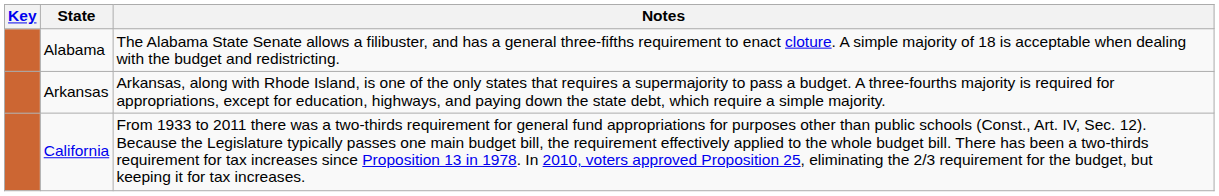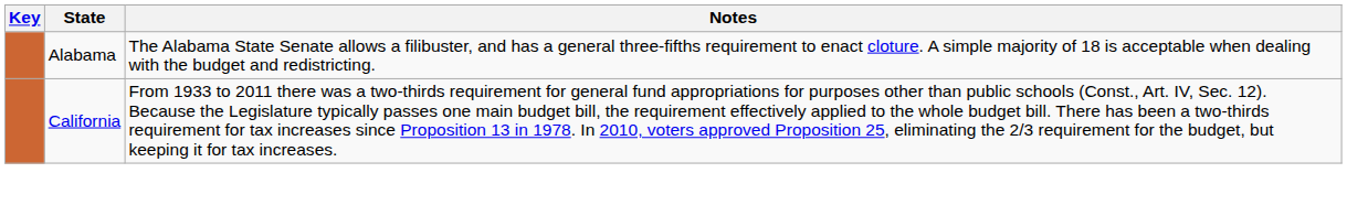- row: Arkansas | Arkansas, along with Rhode Island, is one of the only states that requires a supermajority to pass a budget. A three-fourths majority is required for appropriations, except for education, highways, and paying down the state debt, which require a simple majority.
